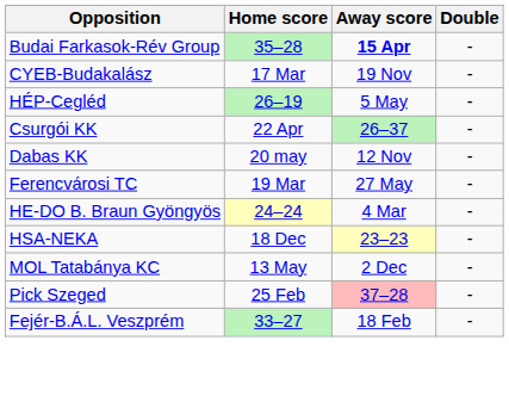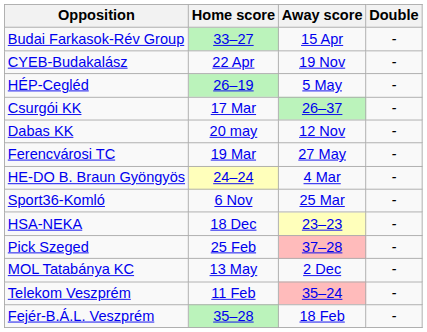Budai Farkasok-Rév Group | Home score: 35–28 -> 33–27
Budai Farkasok-Rév Group | Away score: bold -> normal
CYEB-Budakalász | Home score: 17 Mar -> 22 Apr
Csurgói KK | Home score: 22 Apr -> 17 Mar
+ row: Sport36-Komló | 6 Nov | 25 Mar | -
rows swapped: Pick Szeged <-> MOL Tatabánya KC
+ row: Telekom Veszprém | 11 Feb | 35–24 | -
Fejér-B.Á.L. Veszprém | Home score: 33–27 -> 35–28
